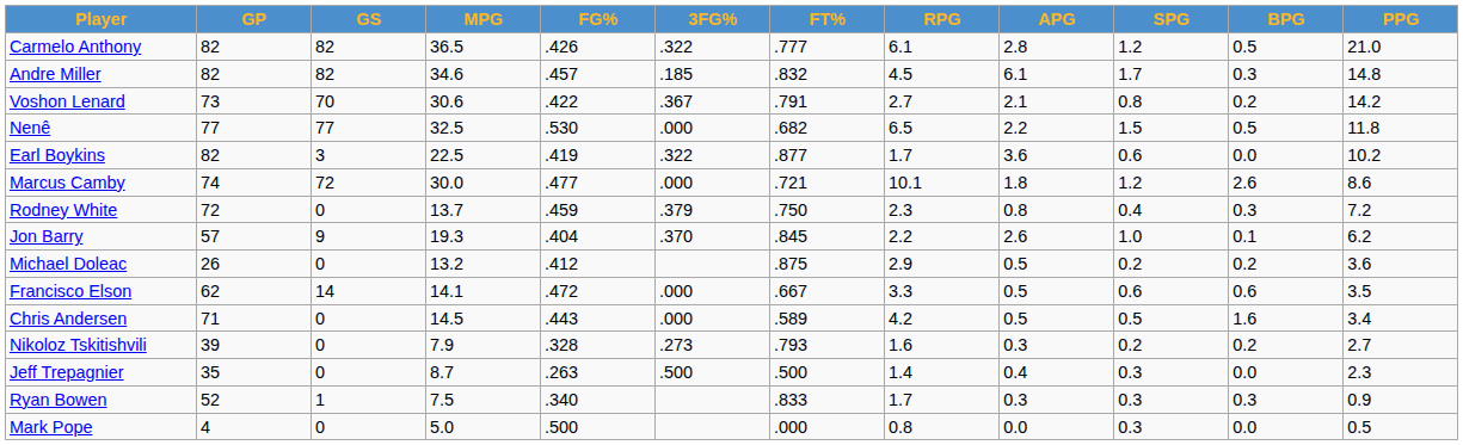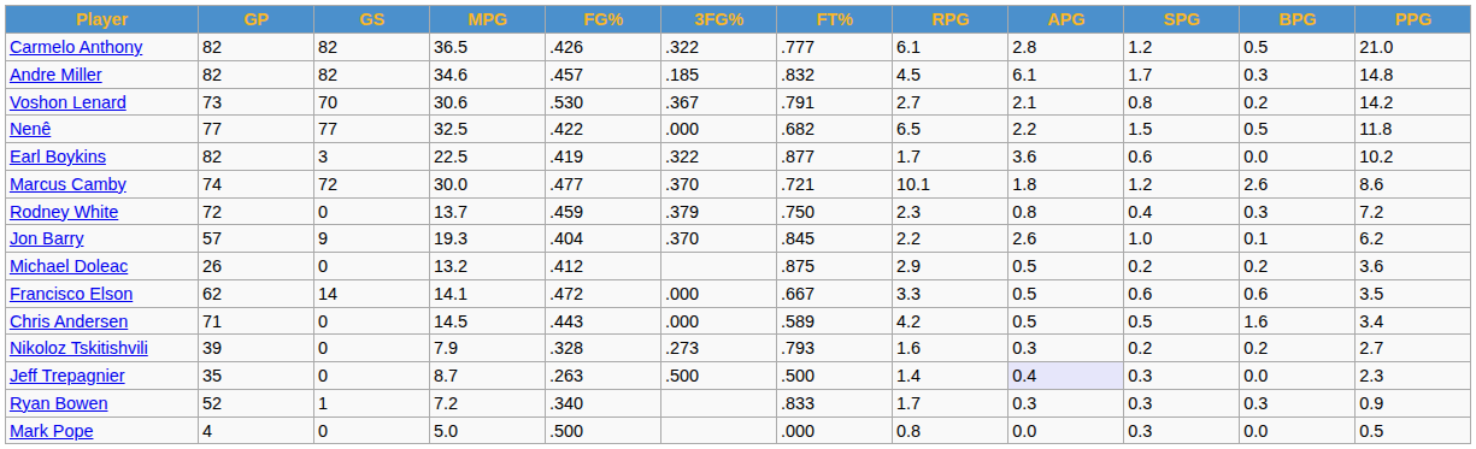Voshon Lenard | FG%: .422 -> .530
Nenê | FG%: .530 -> .422
Marcus Camby | 3FG%: .000 -> .370
Jeff Trepagnier | APG: no background -> lavender background
Ryan Bowen | MPG: 7.5 -> 7.2
